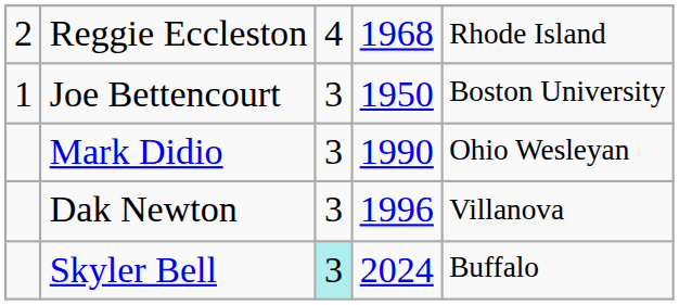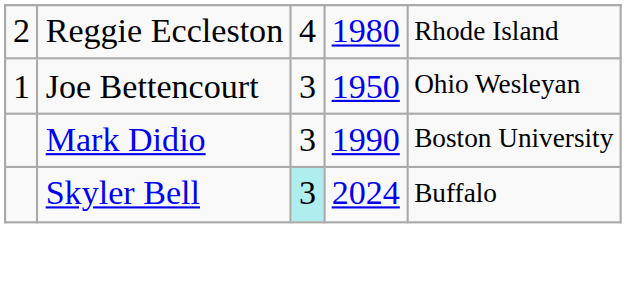Reggie Eccleston | column 4: 1968 -> 1980
Joe Bettencourt | column 5: Boston University -> Ohio Wesleyan
Mark Didio | column 5: Ohio Wesleyan -> Boston University
- row: Dak Newton | 3 | 1996 | Villanova
